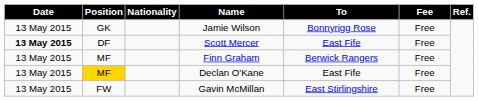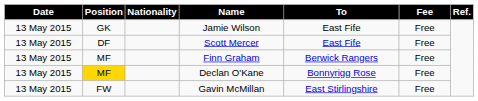Jamie Wilson | To: Bonnyrigg Rose -> East Fife
Scott Mercer | Date: bold -> normal
Declan O'Kane | To: East Fife -> Bonnyrigg Rose
